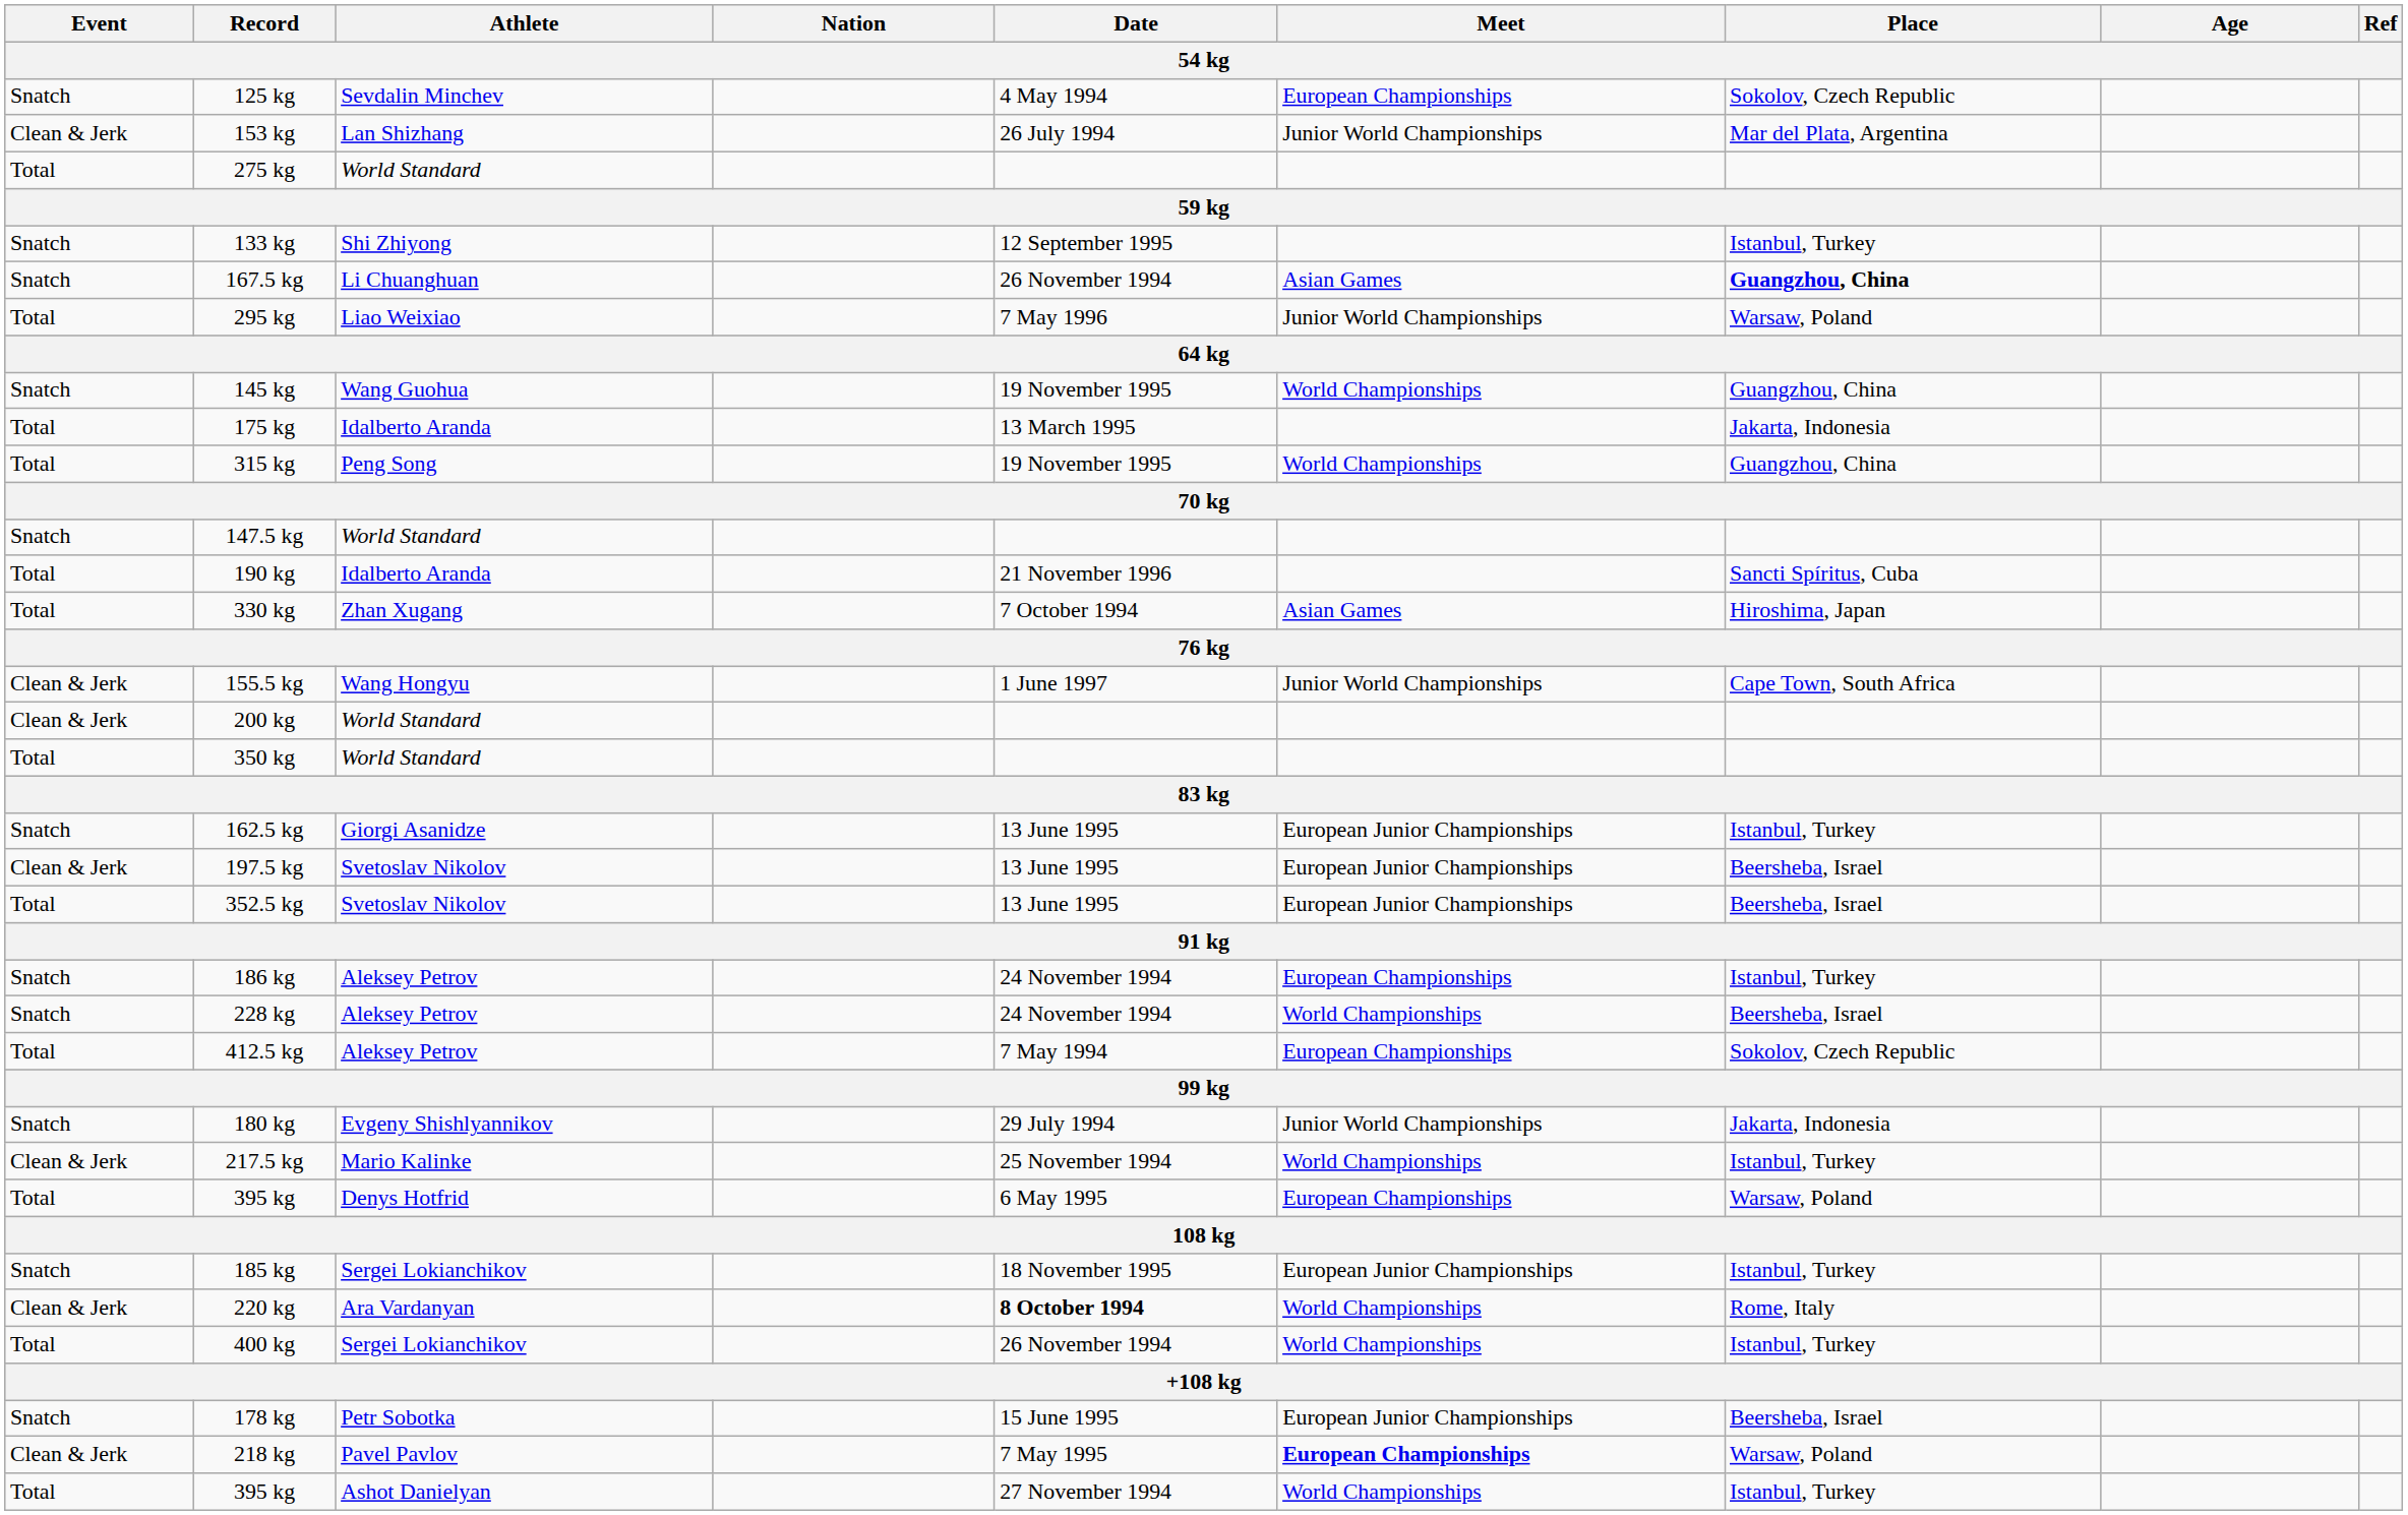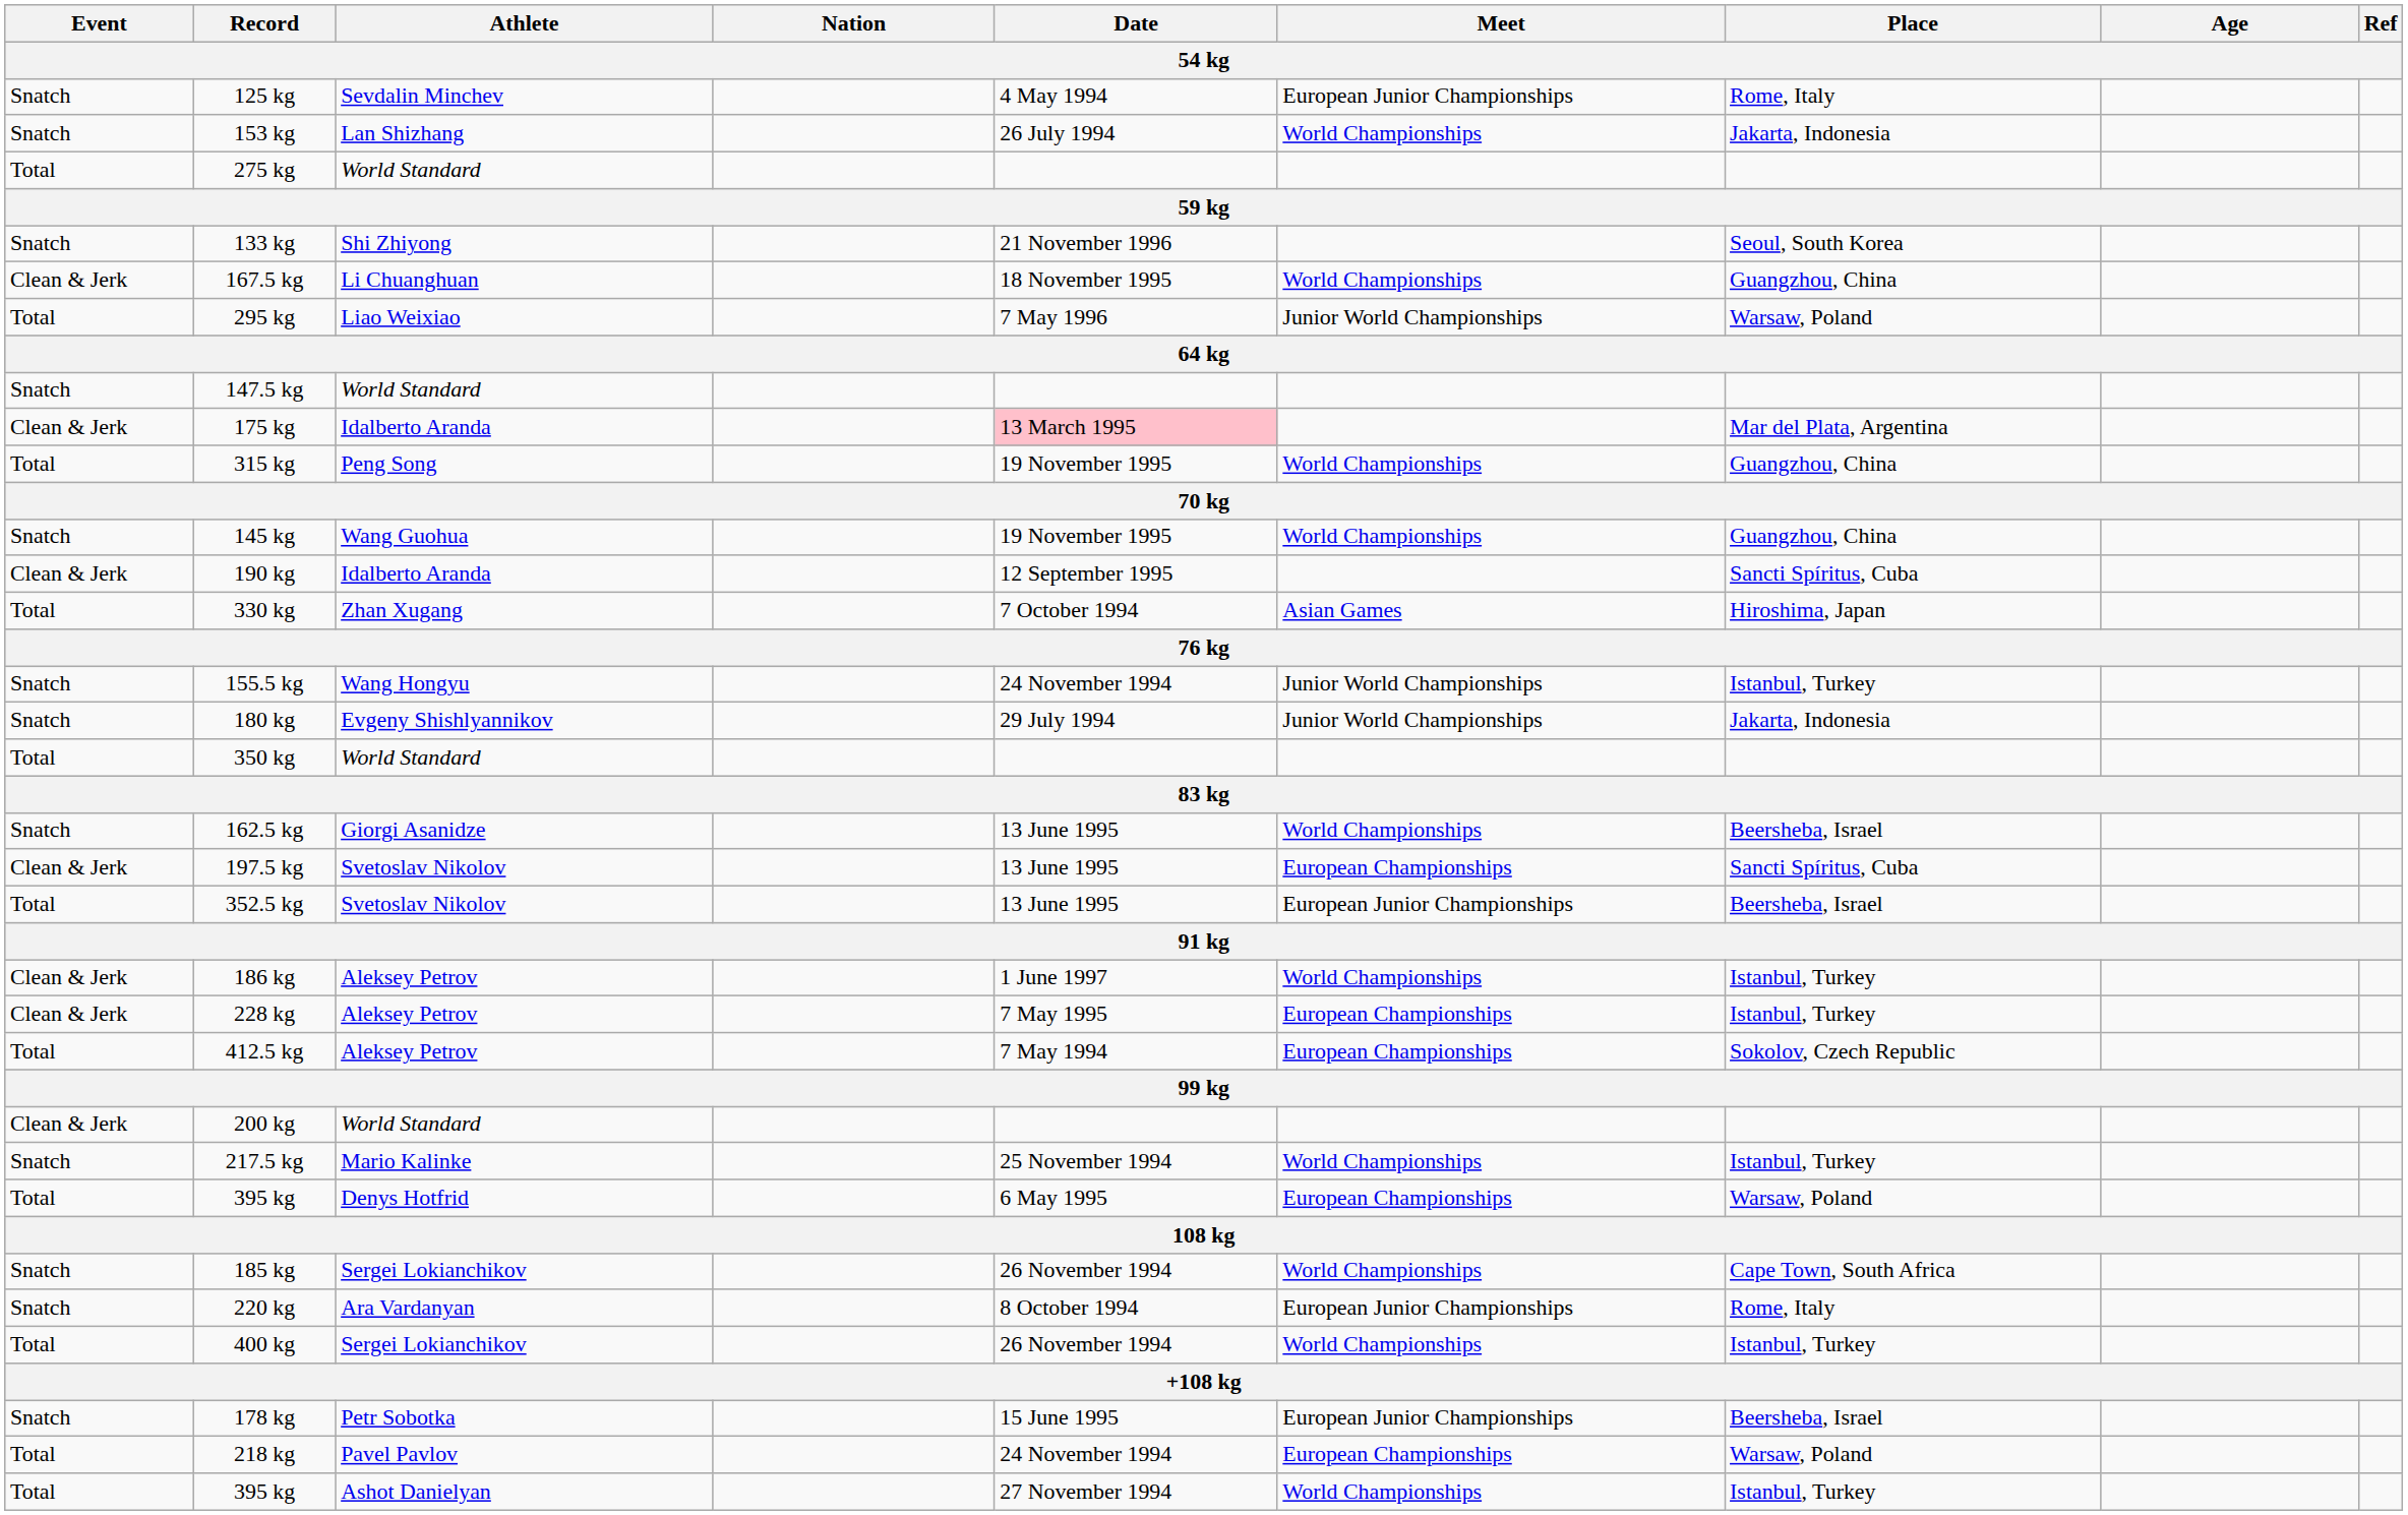125 kg | Meet: European Championships -> European Junior Championships
125 kg | Place: Sokolov, Czech Republic -> Rome, Italy
153 kg | Event: Clean & Jerk -> Snatch
153 kg | Meet: Junior World Championships -> World Championships
153 kg | Place: Mar del Plata, Argentina -> Jakarta, Indonesia
133 kg | Date: 12 September 1995 -> 21 November 1996
133 kg | Place: Istanbul, Turkey -> Seoul, South Korea
167.5 kg | Event: Snatch -> Clean & Jerk
167.5 kg | Date: 26 November 1994 -> 18 November 1995
167.5 kg | Meet: Asian Games -> World Championships
167.5 kg | Place: bold -> normal
rows swapped: 145 kg <-> 147.5 kg
175 kg | Event: Total -> Clean & Jerk
175 kg | Date: no background -> pink background
175 kg | Place: Jakarta, Indonesia -> Mar del Plata, Argentina
190 kg | Event: Total -> Clean & Jerk
190 kg | Date: 21 November 1996 -> 12 September 1995
155.5 kg | Event: Clean & Jerk -> Snatch
155.5 kg | Date: 1 June 1997 -> 24 November 1994
155.5 kg | Place: Cape Town, South Africa -> Istanbul, Turkey
rows swapped: 200 kg <-> 180 kg
162.5 kg | Meet: European Junior Championships -> World Championships
162.5 kg | Place: Istanbul, Turkey -> Beersheba, Israel
197.5 kg | Meet: European Junior Championships -> European Championships
197.5 kg | Place: Beersheba, Israel -> Sancti Spíritus, Cuba
186 kg | Event: Snatch -> Clean & Jerk
186 kg | Date: 24 November 1994 -> 1 June 1997
186 kg | Meet: European Championships -> World Championships
228 kg | Event: Snatch -> Clean & Jerk
228 kg | Date: 24 November 1994 -> 7 May 1995
228 kg | Meet: World Championships -> European Championships
228 kg | Place: Beersheba, Israel -> Istanbul, Turkey
217.5 kg | Event: Clean & Jerk -> Snatch
185 kg | Date: 18 November 1995 -> 26 November 1994
185 kg | Meet: European Junior Championships -> World Championships
185 kg | Place: Istanbul, Turkey -> Cape Town, South Africa
220 kg | Event: Clean & Jerk -> Snatch
220 kg | Date: bold -> normal
220 kg | Meet: World Championships -> European Junior Championships
218 kg | Event: Clean & Jerk -> Total
218 kg | Date: 7 May 1995 -> 24 November 1994
218 kg | Meet: bold -> normal
